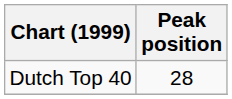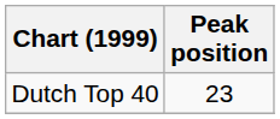Dutch Top 40 | Peak position: 28 -> 23
